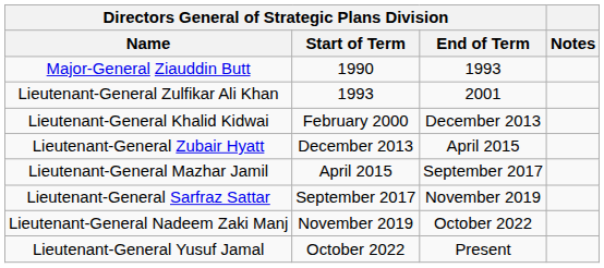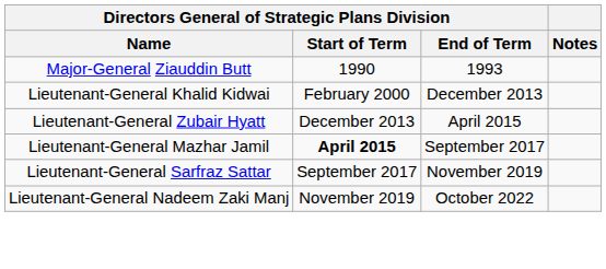- row: Lieutenant-General Zulfikar Ali Khan | 1993 | 2001
Lieutenant-General Mazhar Jamil | column 2: normal -> bold
- row: Lieutenant-General Yusuf Jamal | October 2022 | Present
